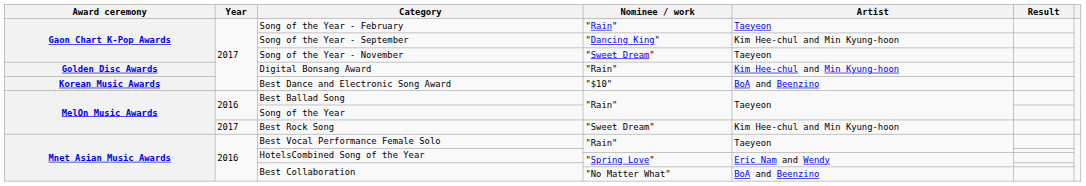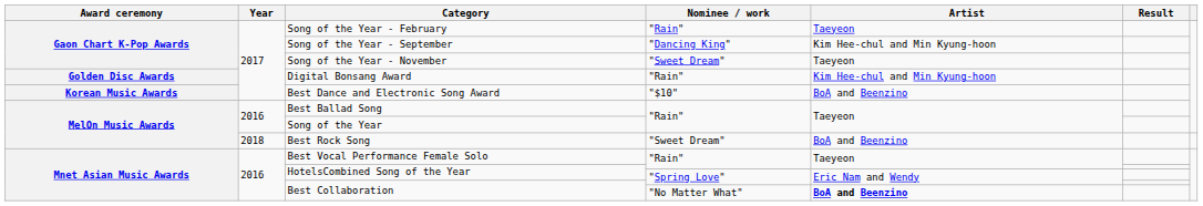Best Rock Song | Year: 2017 -> 2018
Best Rock Song | Artist: Kim Hee-chul and Min Kyung-hoon -> BoA and Beenzino
Best Collaboration / "No Matter What" | Artist: normal -> bold
